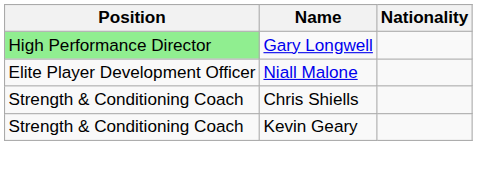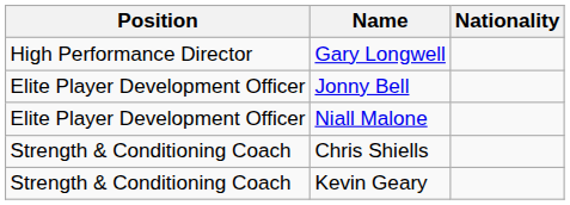Gary Longwell | Position: lightgreen background -> no background
+ row: Elite Player Development Officer | Jonny Bell
